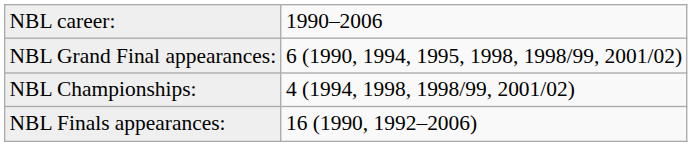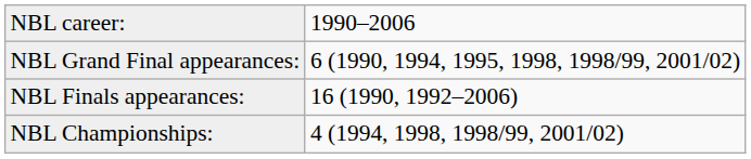rows swapped: NBL Championships: <-> NBL Finals appearances:
